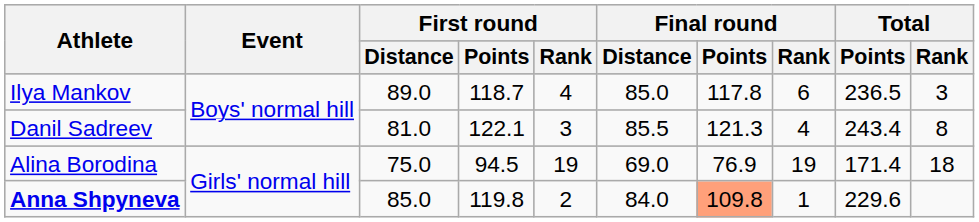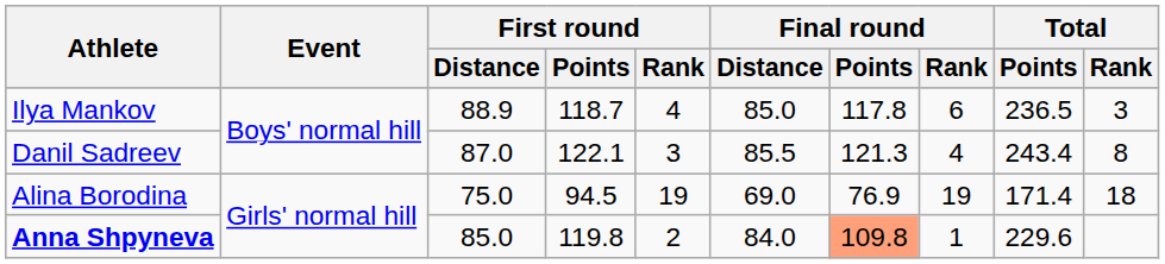Ilya Mankov | First round / Distance: 89.0 -> 88.9
Danil Sadreev | First round / Distance: 81.0 -> 87.0
